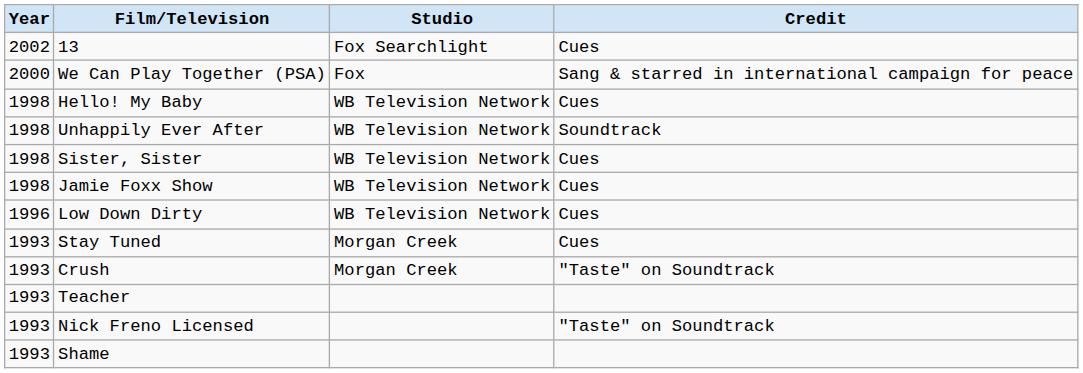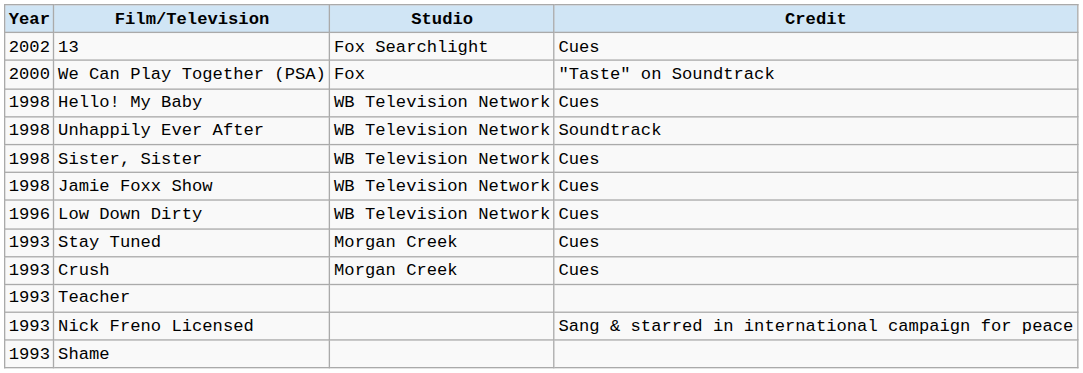We Can Play Together (PSA) | Credit: Sang & starred in international campaign for peace -> "Taste" on Soundtrack
Crush | Credit: "Taste" on Soundtrack -> Cues
Nick Freno Licensed | Credit: "Taste" on Soundtrack -> Sang & starred in international campaign for peace
